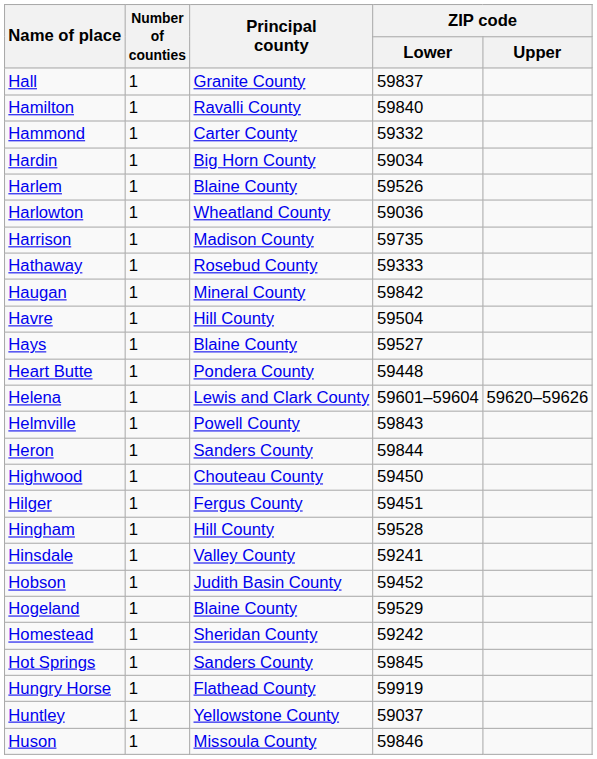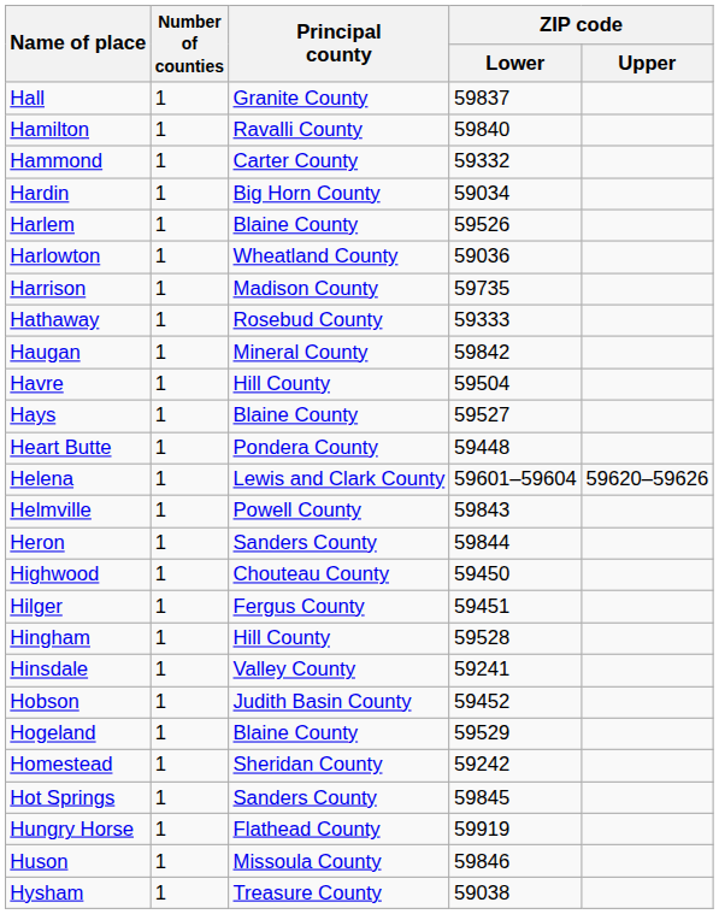- row: Huntley | 1 | Yellowstone County | 59037
+ row: Hysham | 1 | Treasure County | 59038
